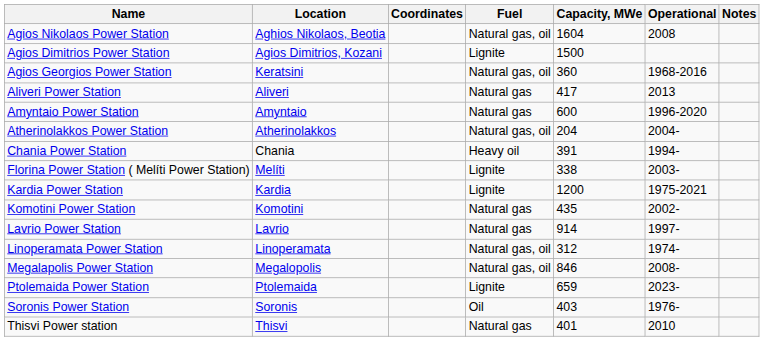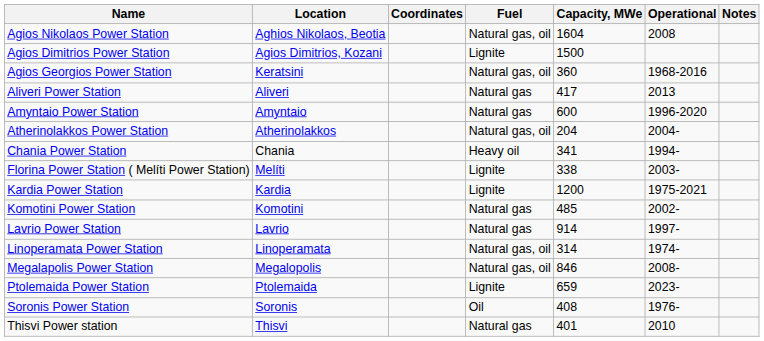Chania Power Station | Capacity, MWe: 391 -> 341
Komotini Power Station | Capacity, MWe: 435 -> 485
Linoperamata Power Station | Capacity, MWe: 312 -> 314
Soronis Power Station | Capacity, MWe: 403 -> 408
